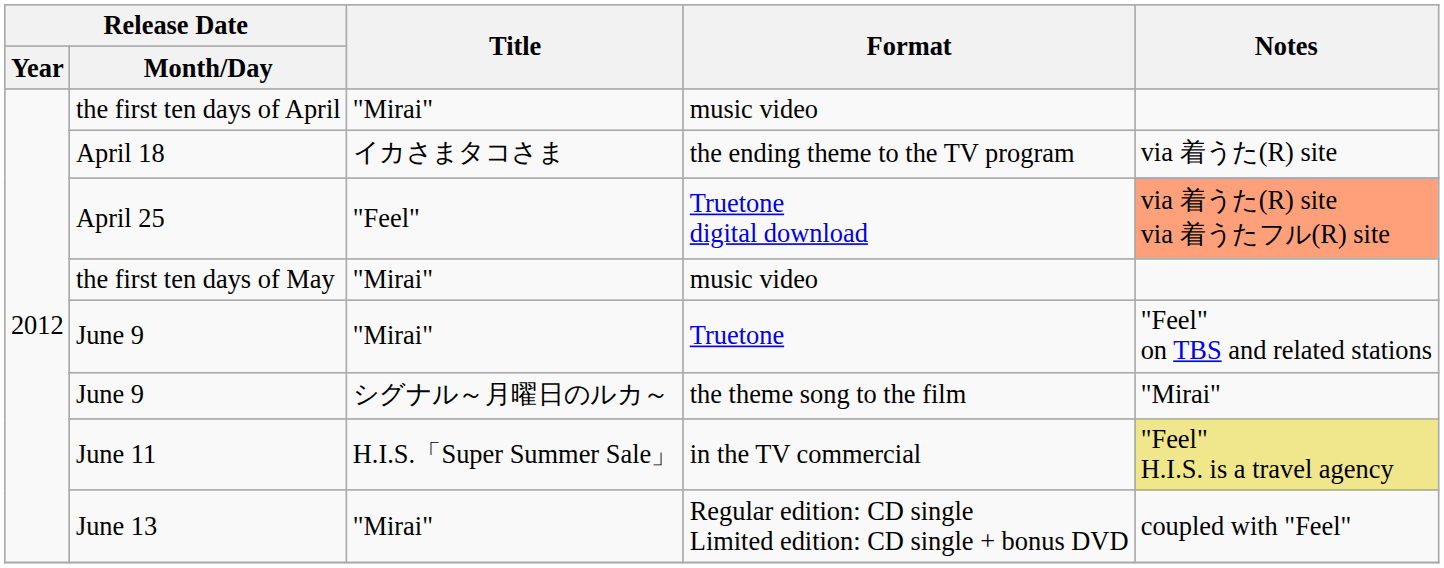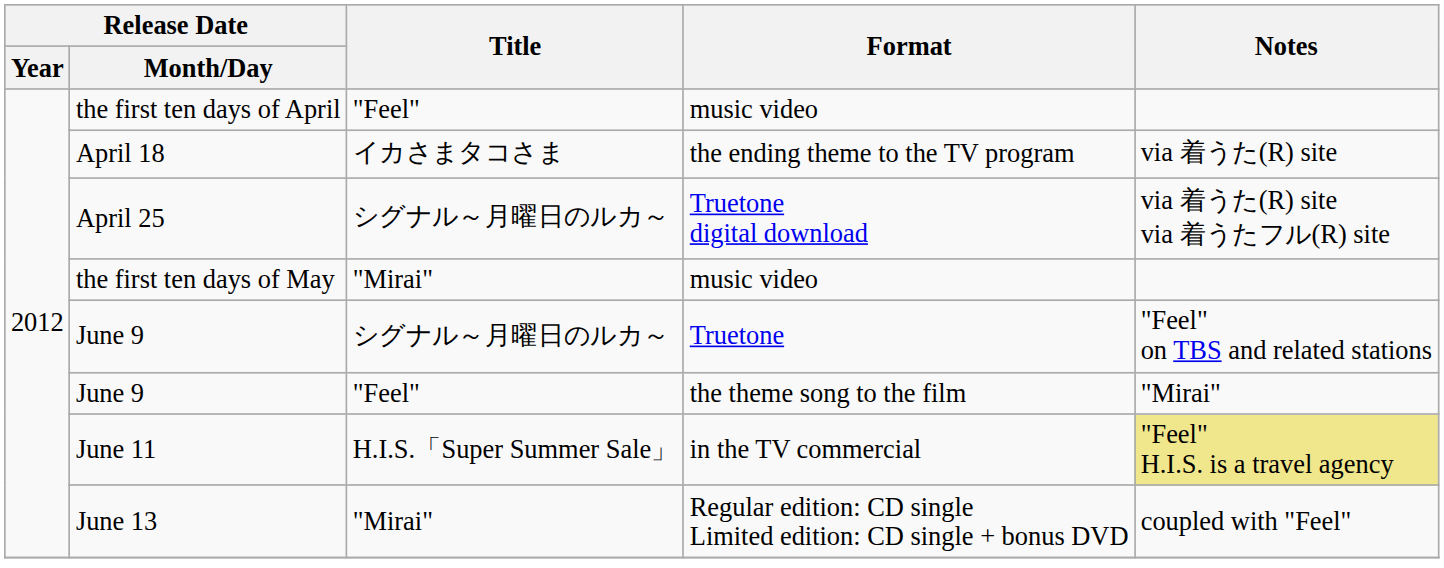the first ten days of April | Title: "Mirai" -> "Feel"
April 25 | Title: "Feel" -> シグナル～月曜日のルカ～
April 25 | Notes: lightsalmon background -> no background
June 9 / Truetone | Title: "Mirai" -> シグナル～月曜日のルカ～
June 9 / the theme song to the film | Title: シグナル～月曜日のルカ～ -> "Feel"
